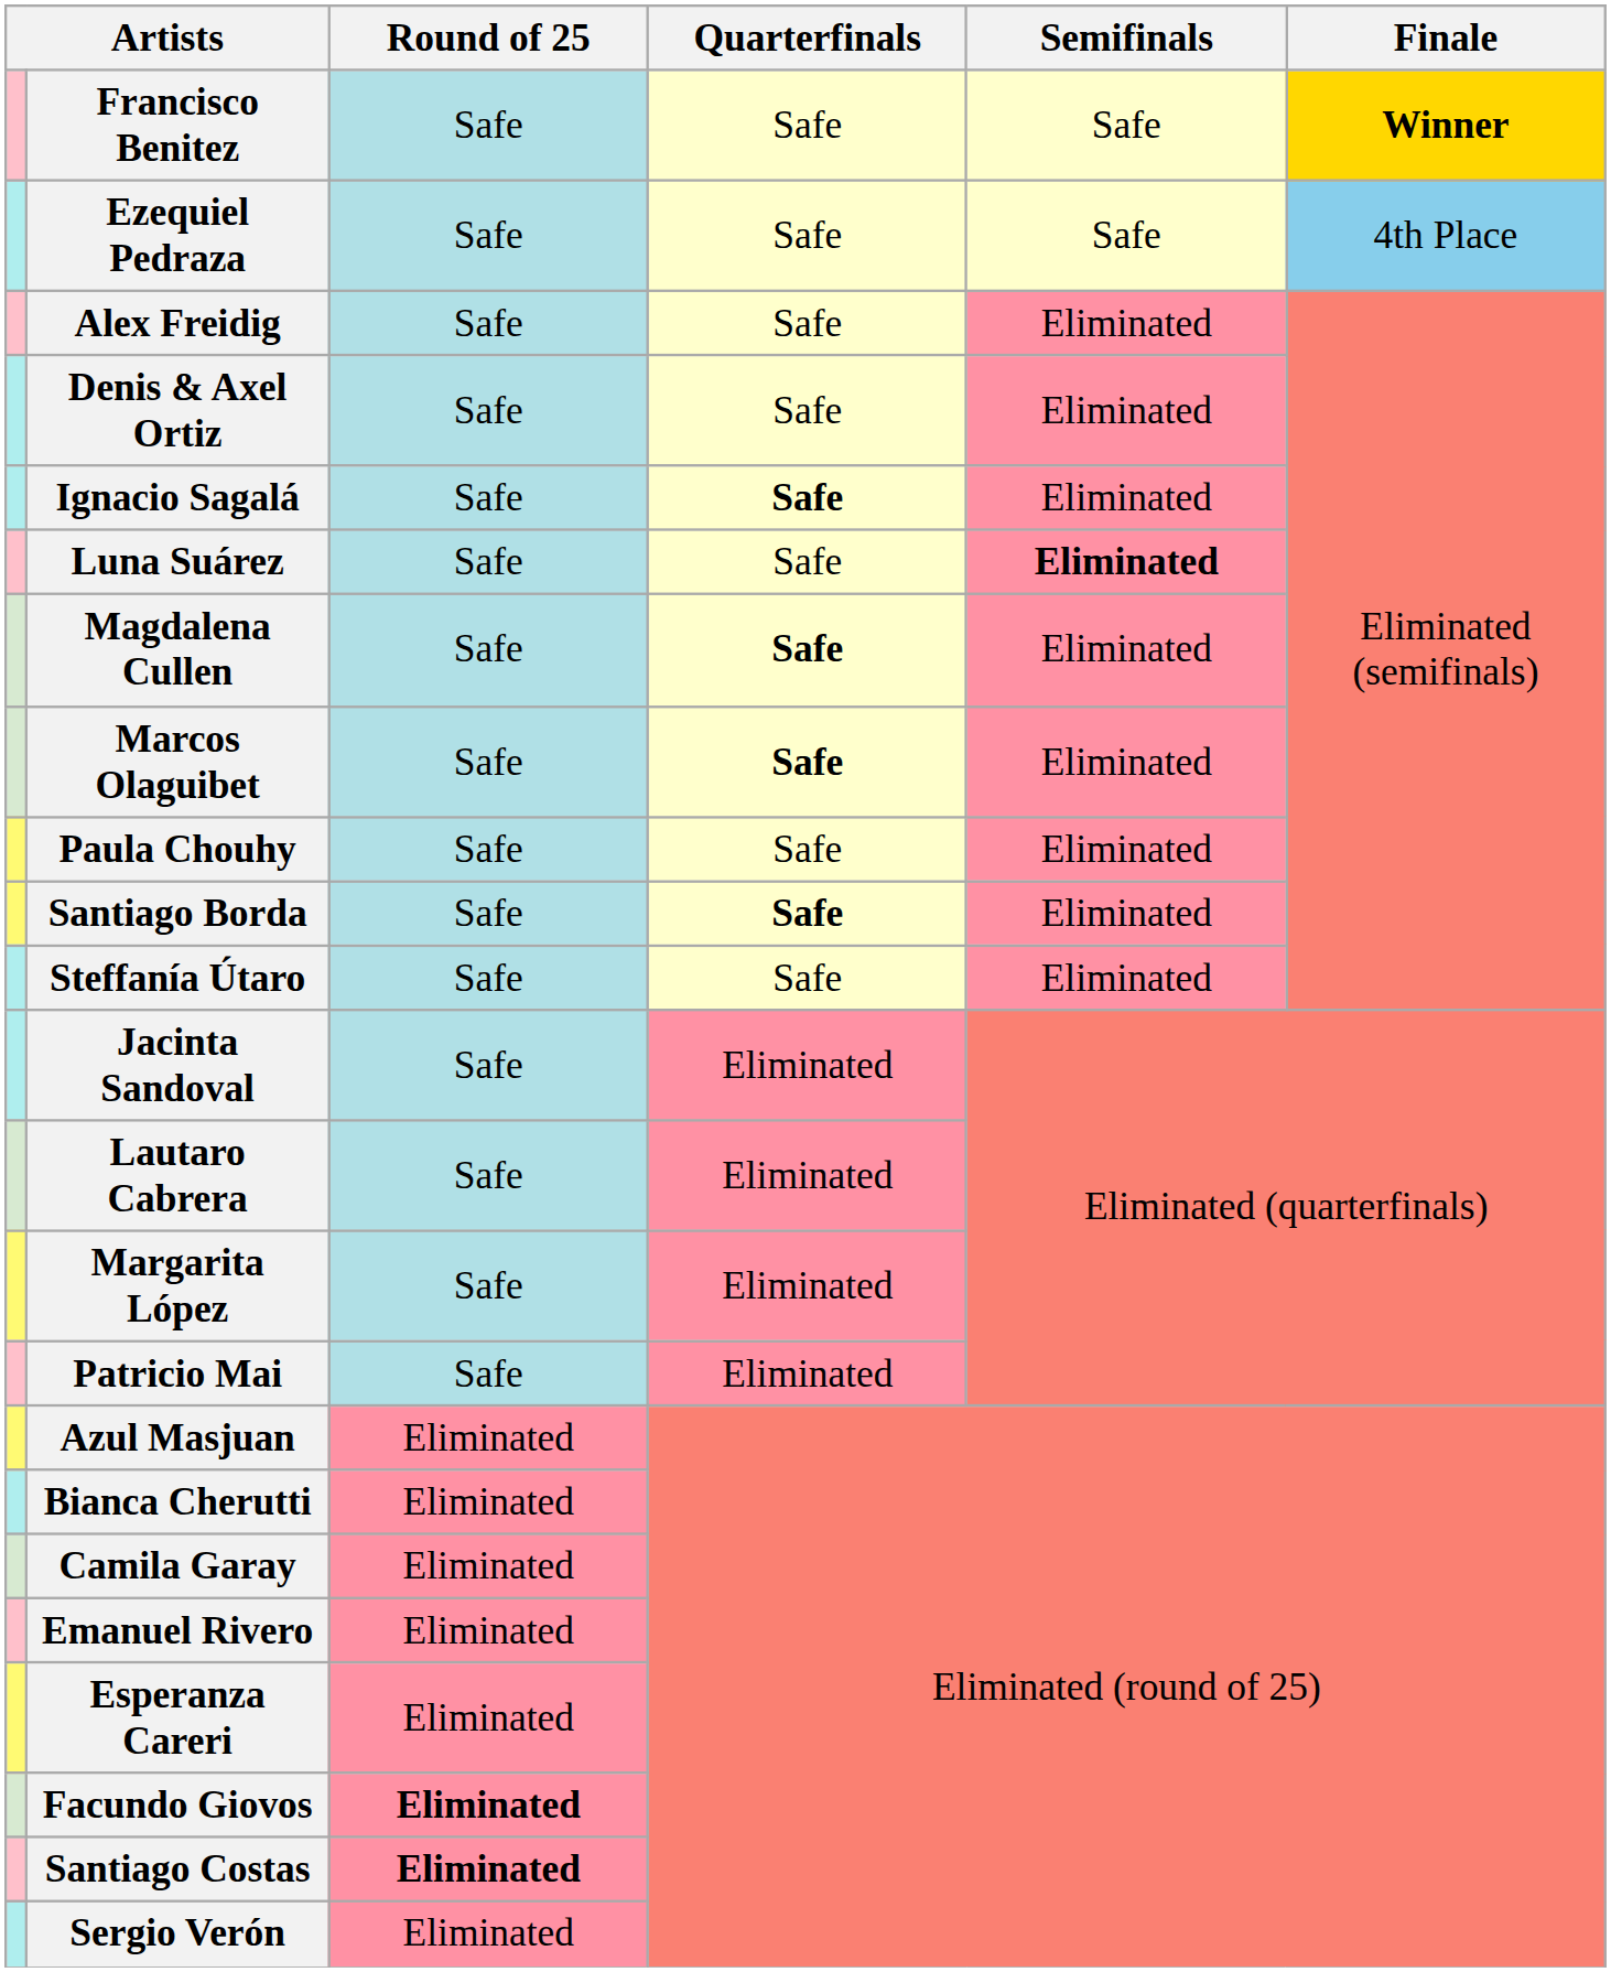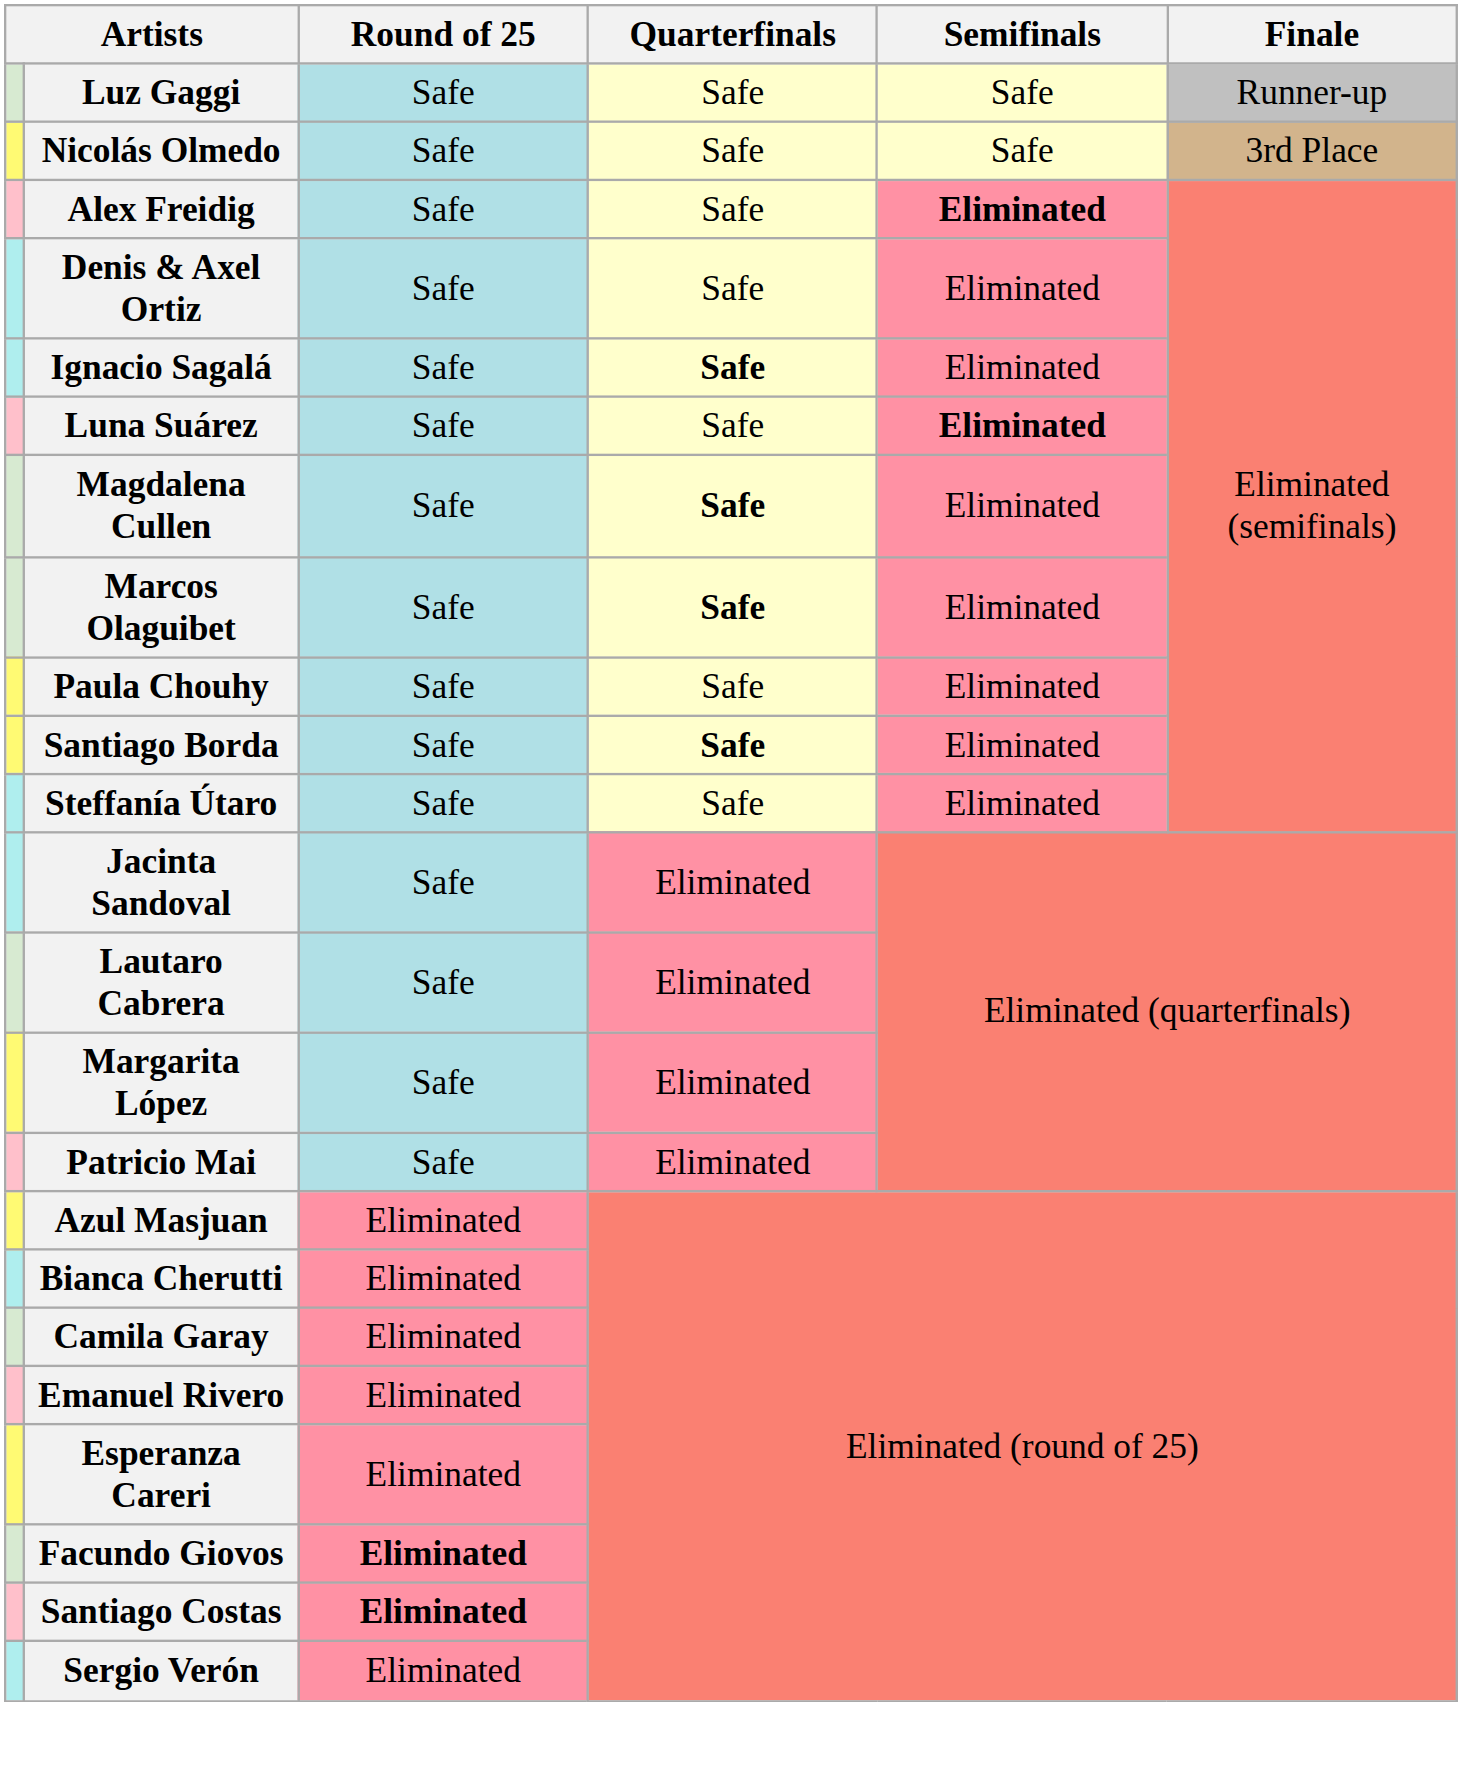- row: Francisco Benitez | Safe | Safe | Safe | Winner
+ row: Luz Gaggi | Safe | Safe | Safe | Runner-up
+ row: Nicolás Olmedo | Safe | Safe | Safe | 3rd Place
- row: Ezequiel Pedraza | Safe | Safe | Safe | 4th Place
Alex Freidig | Semifinals: normal -> bold
